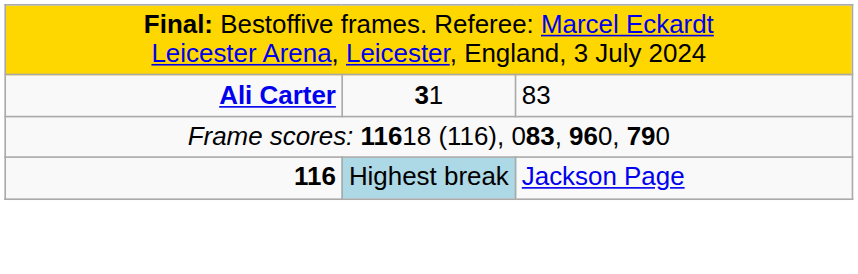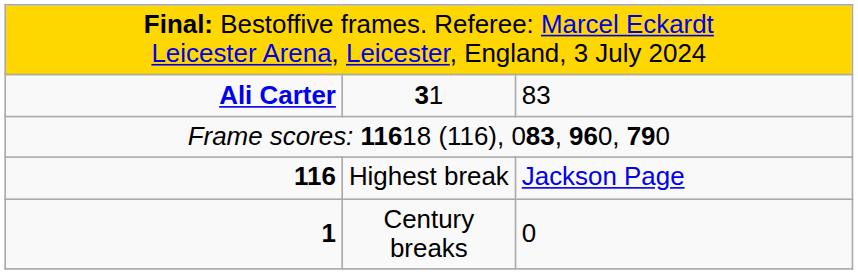116 | column 2: lightblue background -> no background
+ row: 1 | Century breaks | 0
